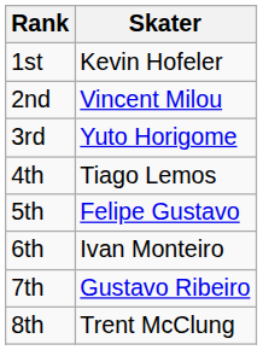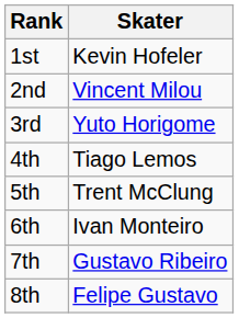5th | Skater: Felipe Gustavo -> Trent McClung
8th | Skater: Trent McClung -> Felipe Gustavo
